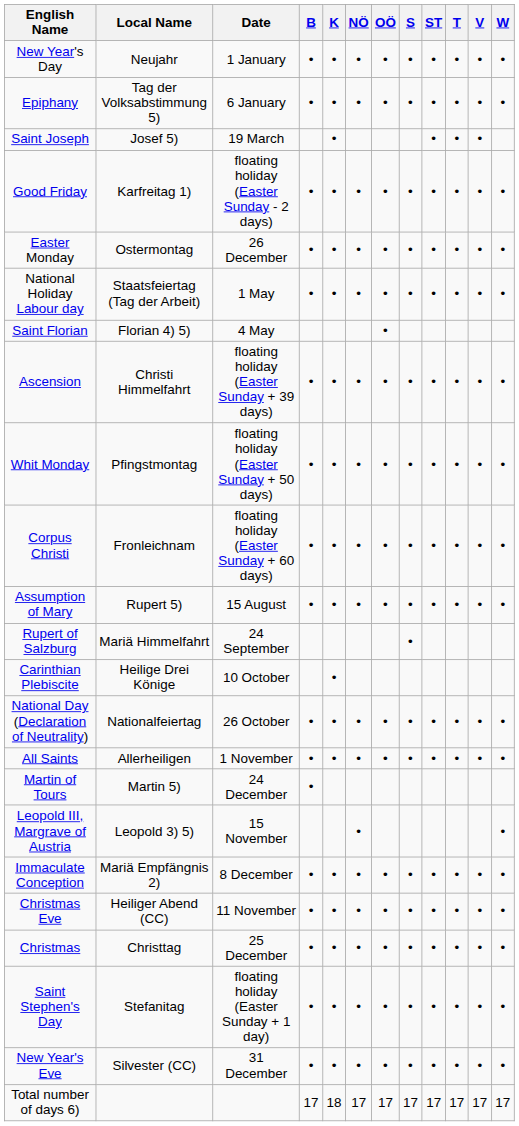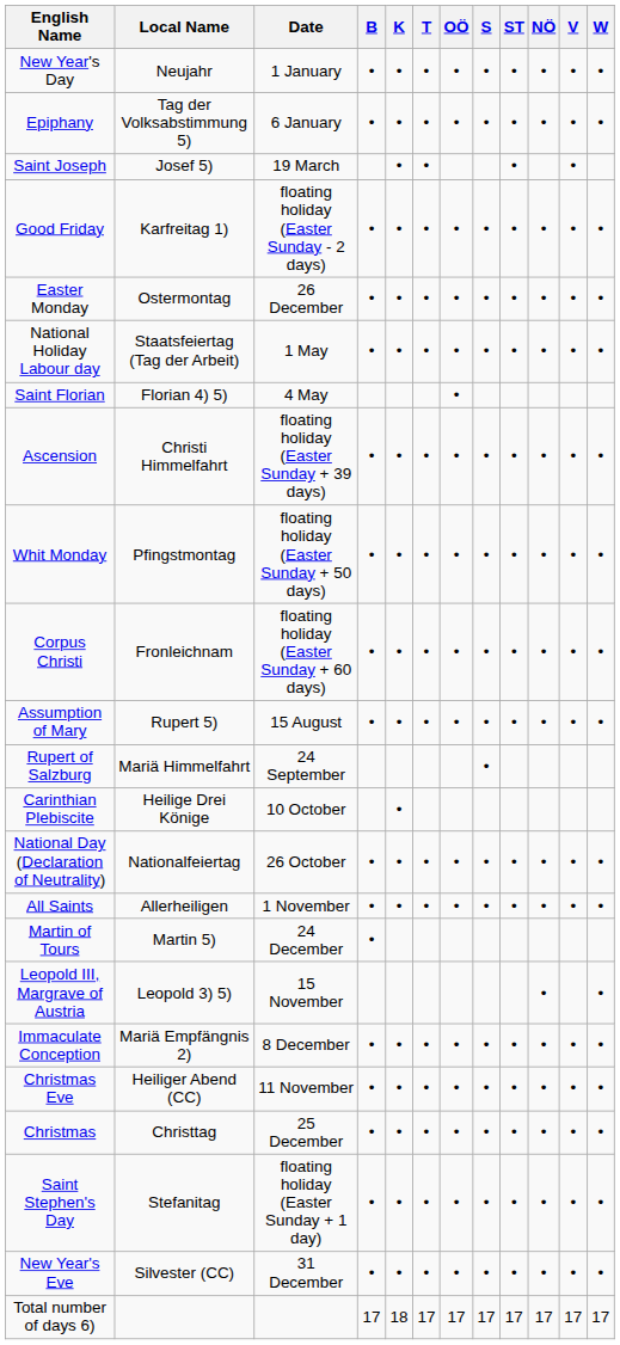columns swapped: NÖ <-> T
